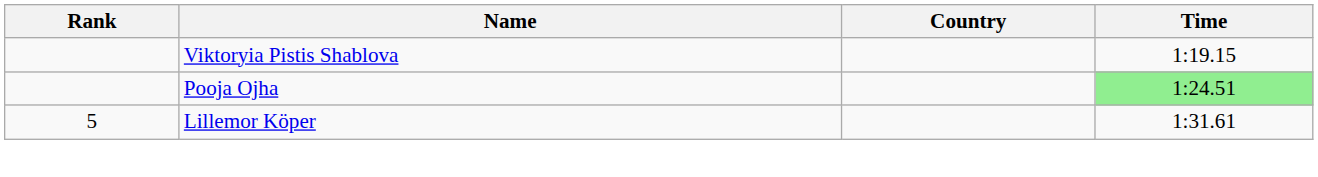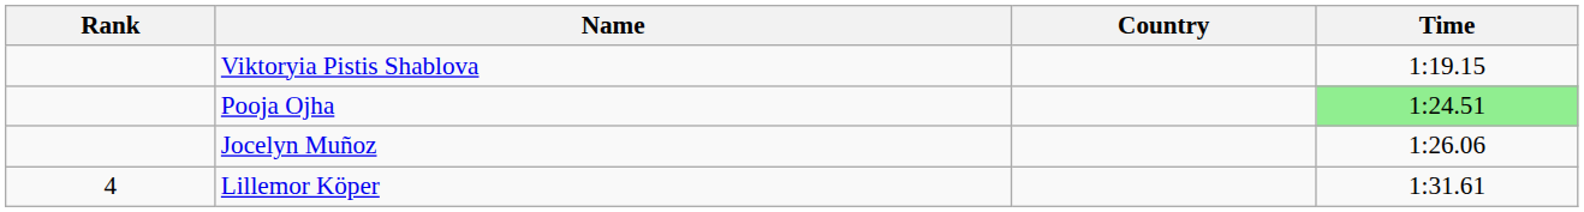+ row: Jocelyn Muñoz | 1:26.06
Lillemor Köper | Rank: 5 -> 4
